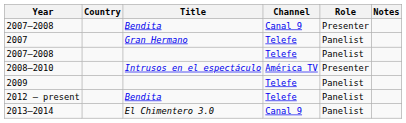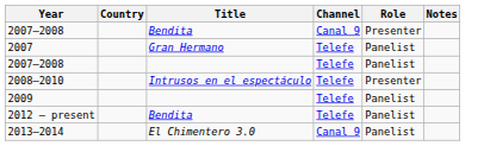2008–2010 | Channel: América TV -> Telefe
